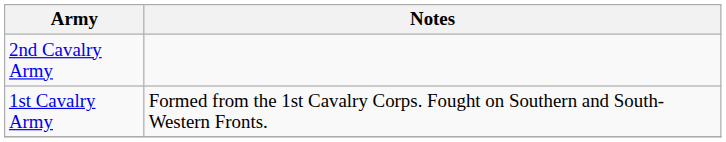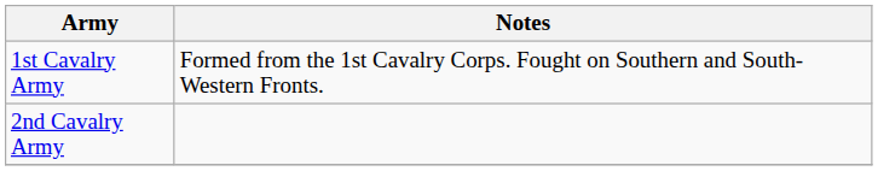rows swapped: 1st Cavalry Army <-> 2nd Cavalry Army
